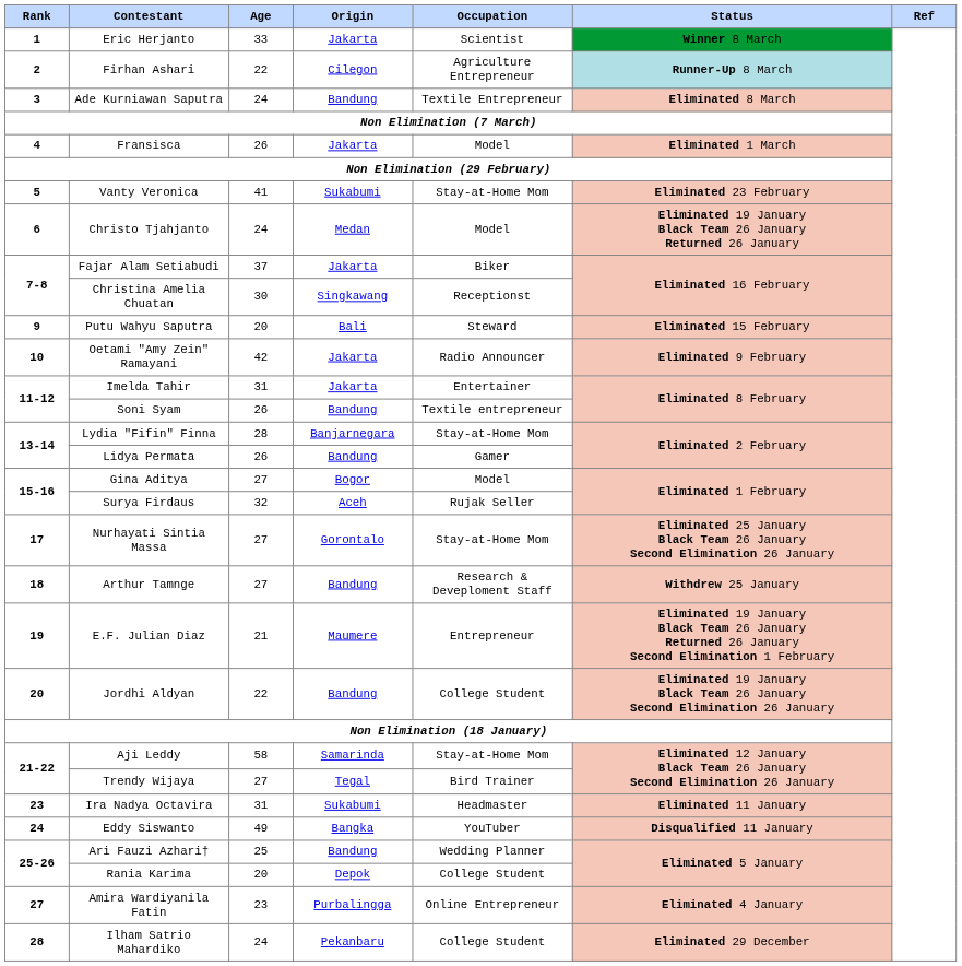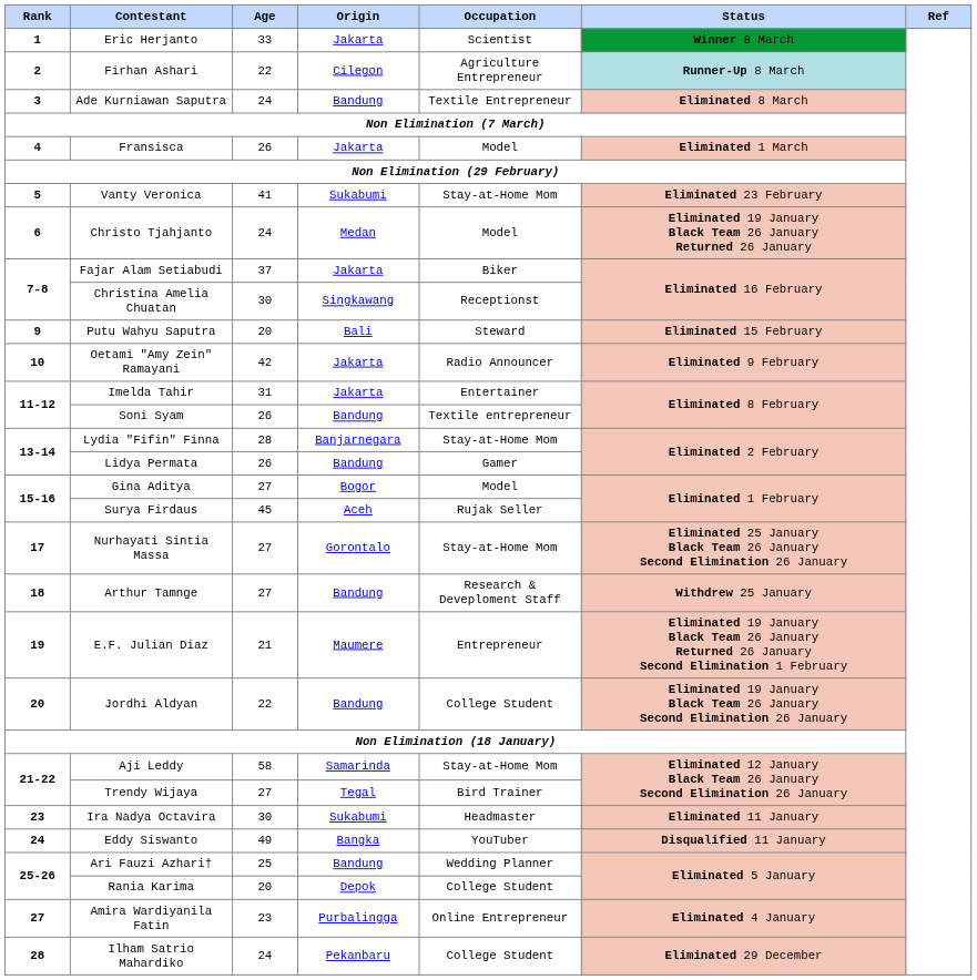Surya Firdaus | Age: 32 -> 45
Ira Nadya Octavira | Age: 31 -> 30
